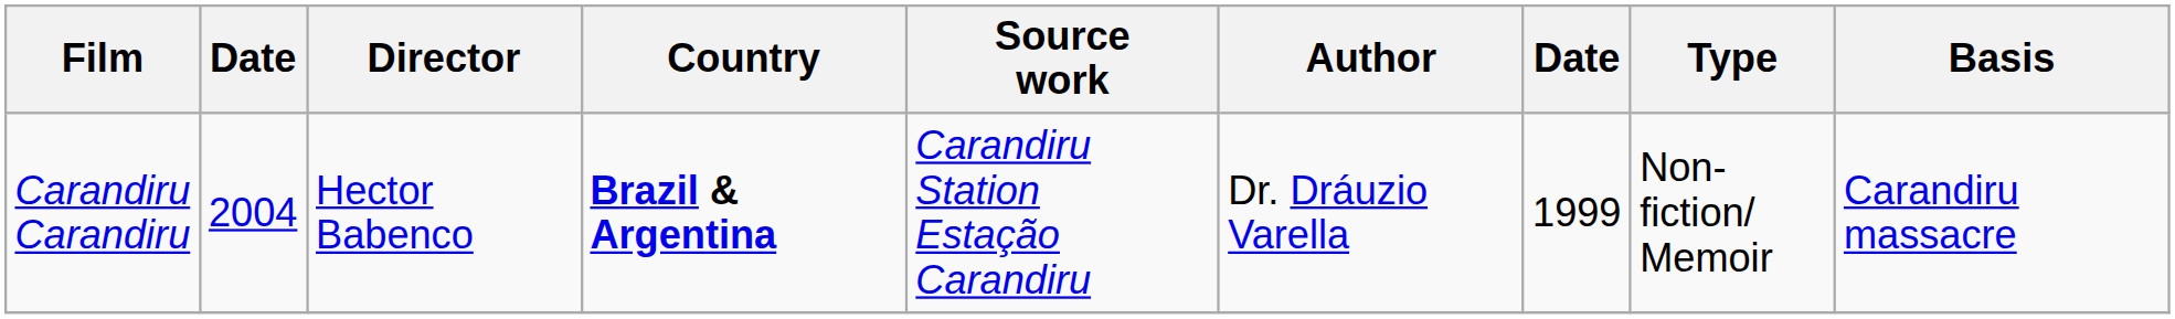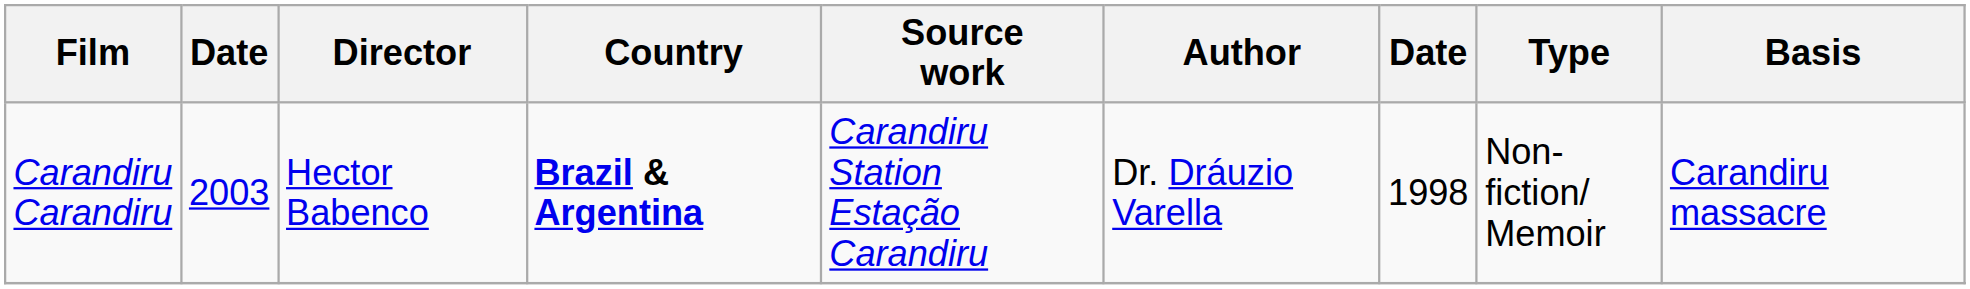Carandiru Carandiru | column 2: 2004 -> 2003
Carandiru Carandiru | column 7: 1999 -> 1998
